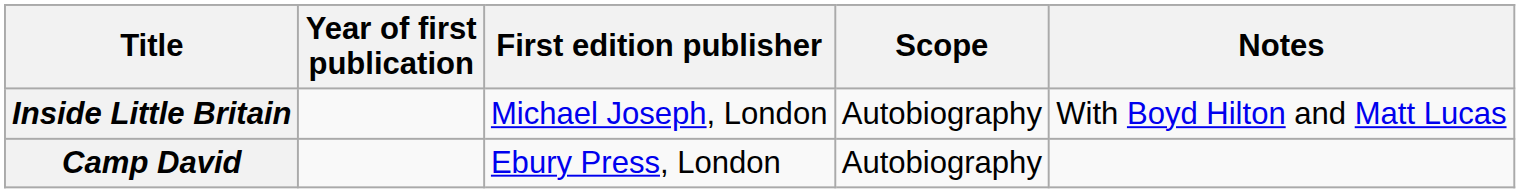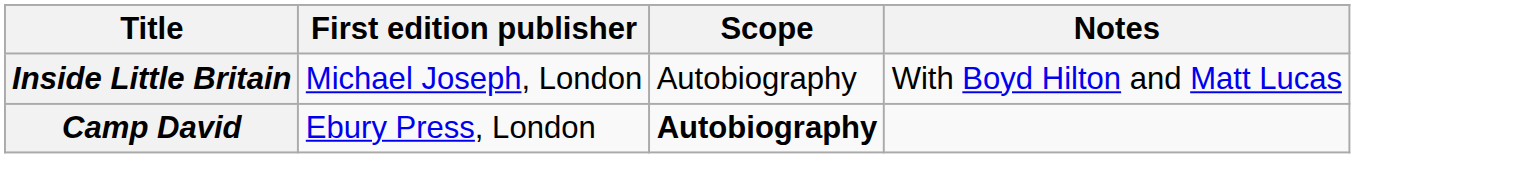- column: Year of first publication
Camp David | Scope: normal -> bold
